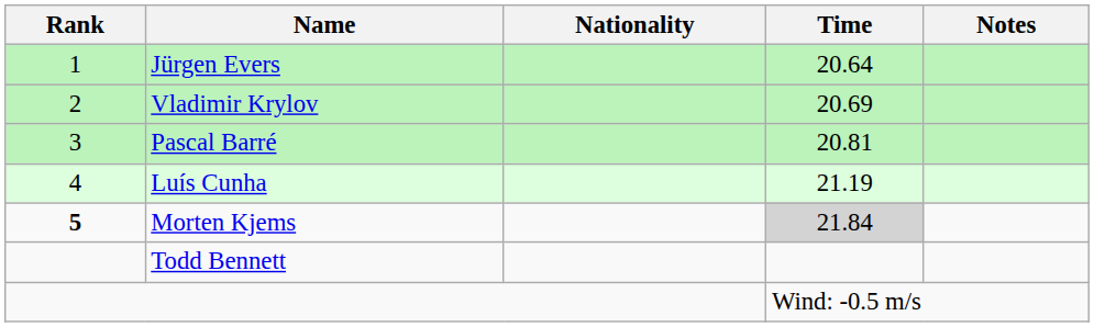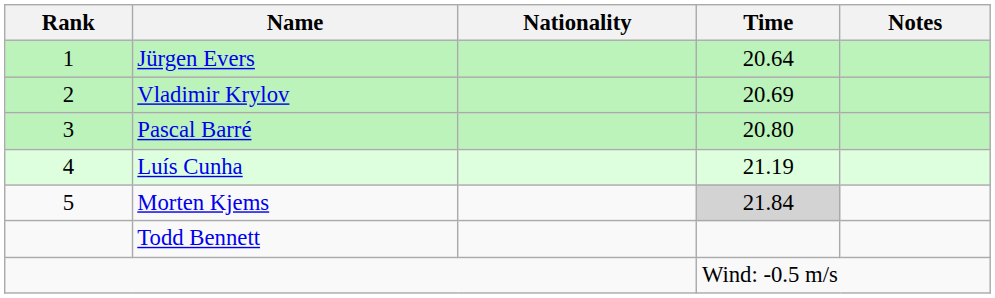Pascal Barré | Time: 20.81 -> 20.80
Morten Kjems | Rank: bold -> normal
